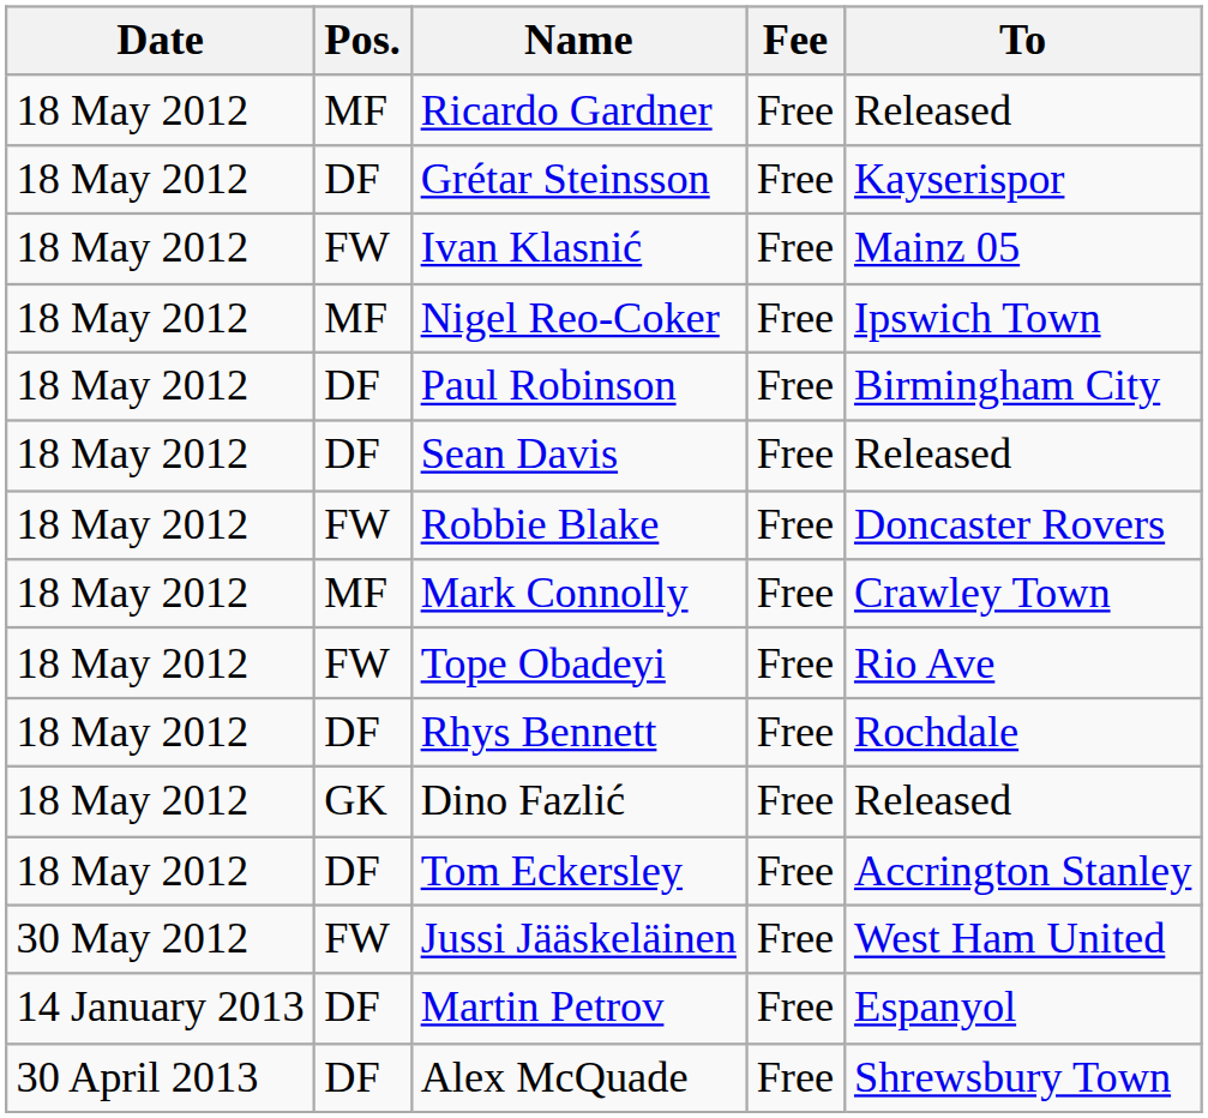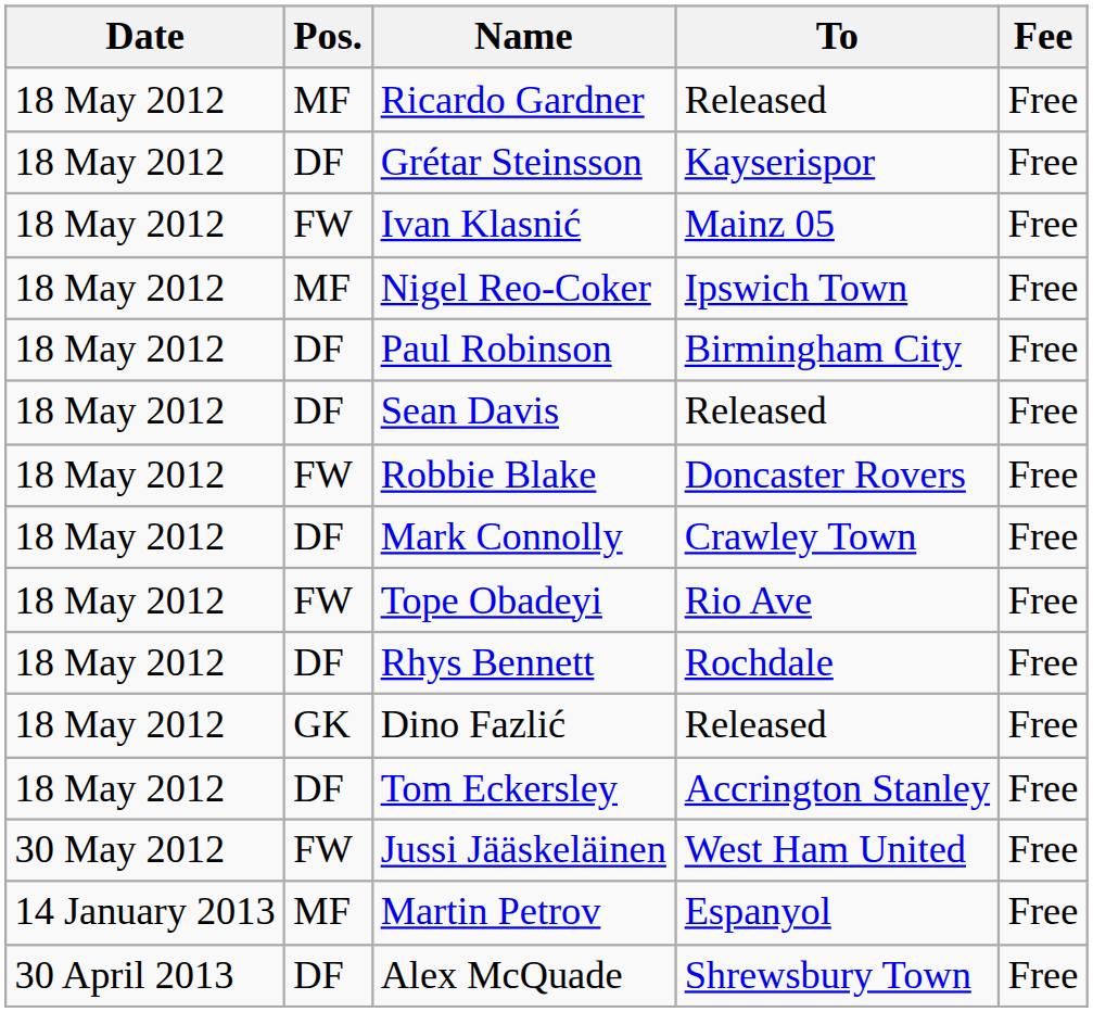columns swapped: To <-> Fee
Mark Connolly | Pos.: MF -> DF
Martin Petrov | Pos.: DF -> MF
